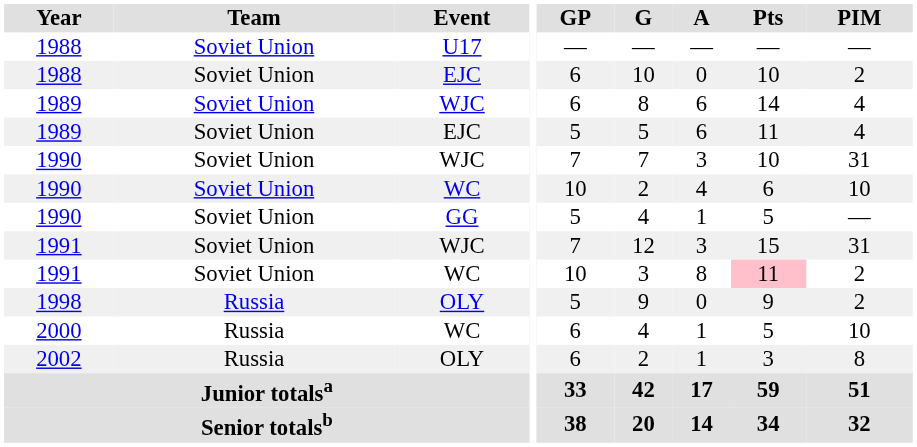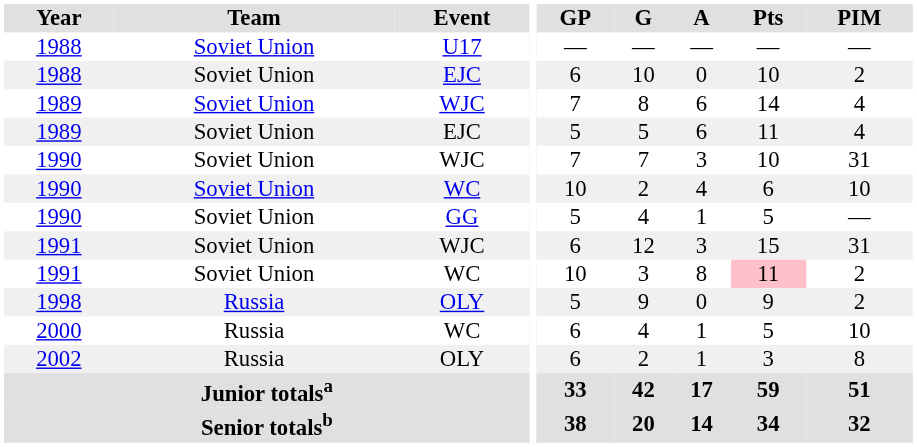1989 / WJC | GP: 6 -> 7
1991 / WJC | GP: 7 -> 6
